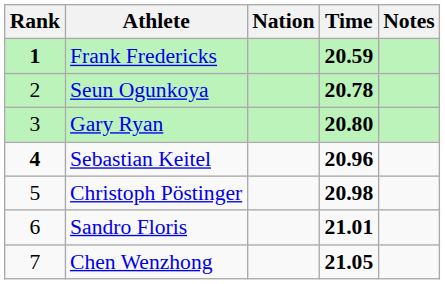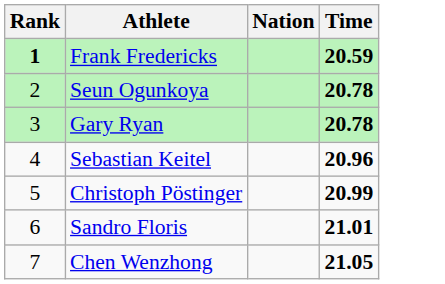- column: Notes
Gary Ryan | Time: 20.80 -> 20.78
Sebastian Keitel | Rank: bold -> normal
Christoph Pöstinger | Time: 20.98 -> 20.99
